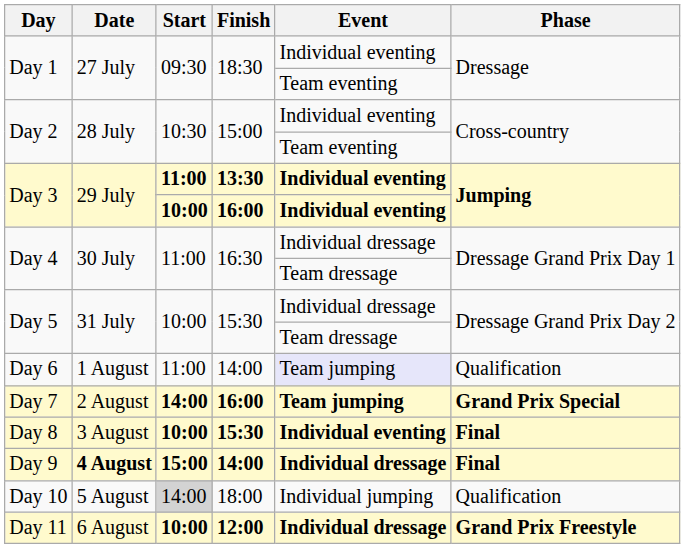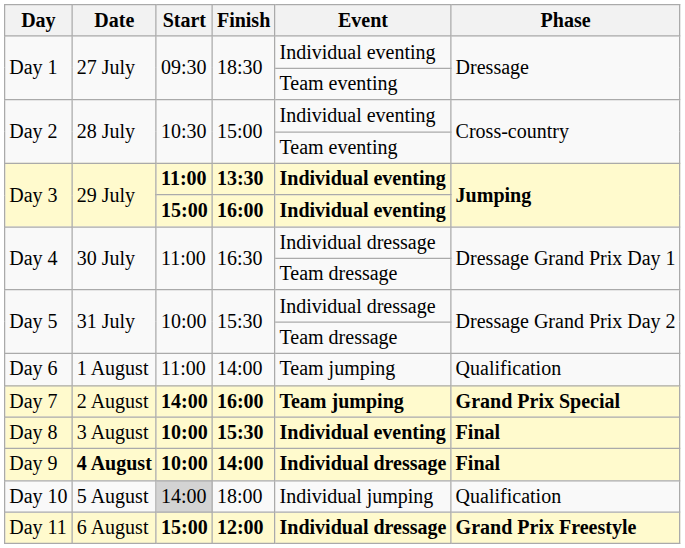Day 3 / 16:00 | Start: 10:00 -> 15:00
Day 6 | Event: lavender background -> no background
Day 9 | Start: 15:00 -> 10:00
Day 11 | Start: 10:00 -> 15:00
